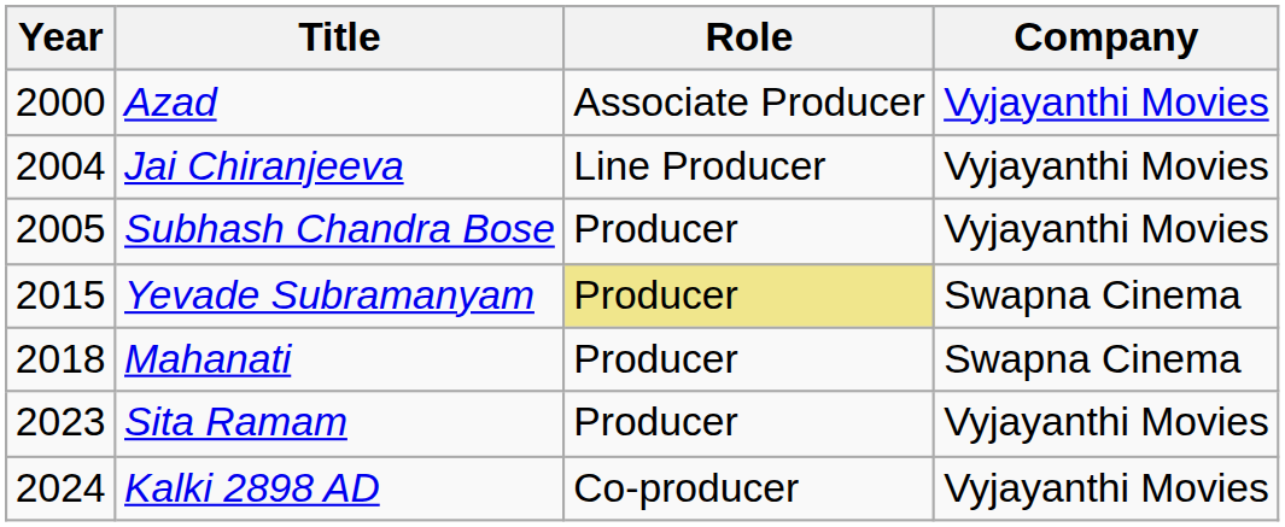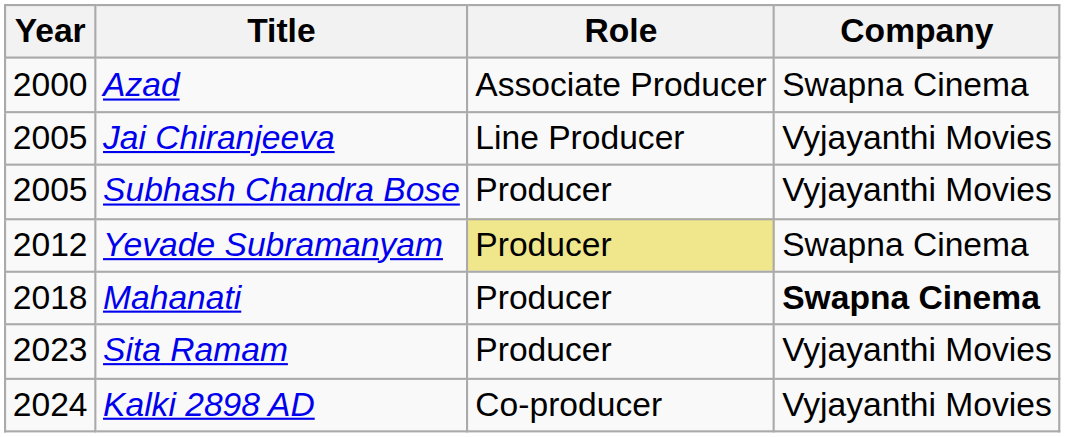Azad | Company: Vyjayanthi Movies -> Swapna Cinema
Jai Chiranjeeva | Year: 2004 -> 2005
Yevade Subramanyam | Year: 2015 -> 2012
Mahanati | Company: normal -> bold
